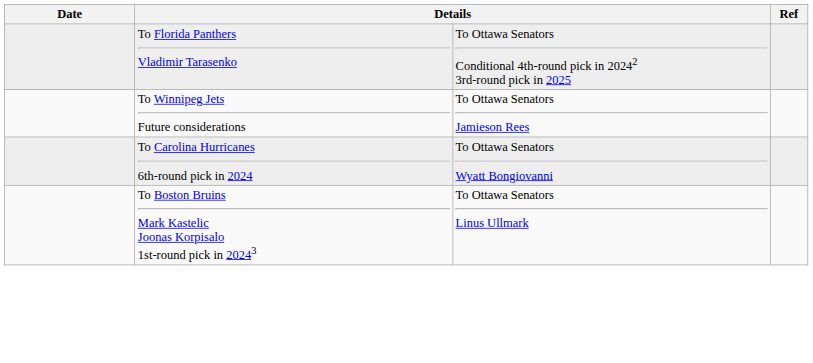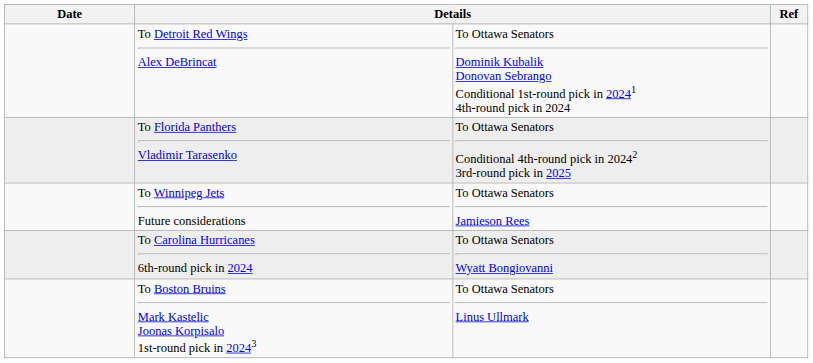+ row: To Detroit Red Wings Alex DeBrincat | To Ottawa Senators Dominik Kubalik Donovan Sebrango Conditional 1st-round pick in 20241 4th-round pick in 2024
